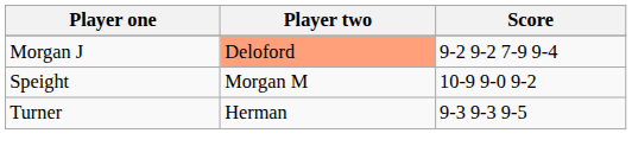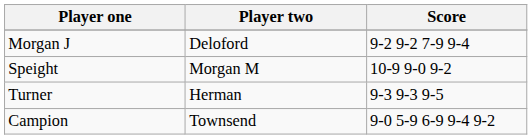Morgan J | Player two: lightsalmon background -> no background
+ row: Campion | Townsend | 9-0 5-9 6-9 9-4 9-2
